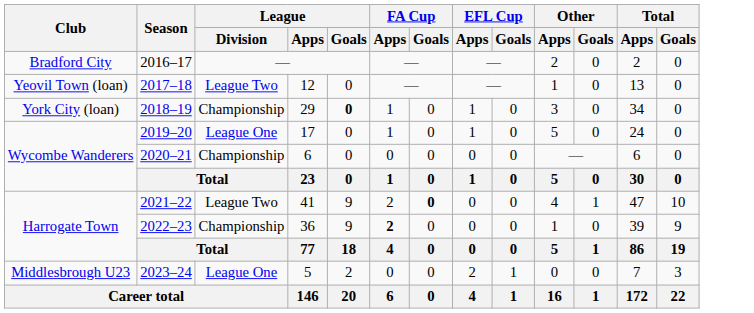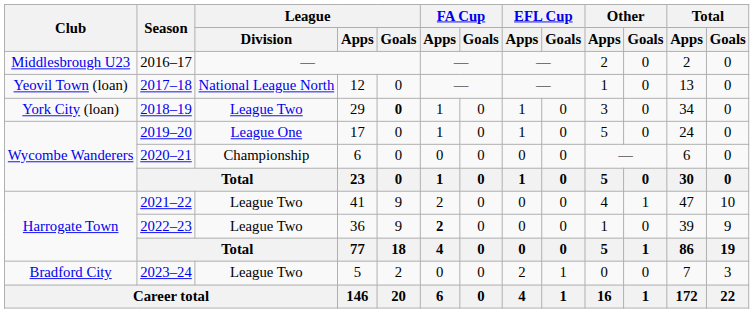2016–17 | Club: Bradford City -> Middlesbrough U23
2017–18 | League / Division: League Two -> National League North
2018–19 | League / Division: Championship -> League Two
2021–22 | FA Cup / Goals: bold -> normal
2022–23 | League / Division: Championship -> League Two
2023–24 | Club: Middlesbrough U23 -> Bradford City
2023–24 | League / Division: League One -> League Two
